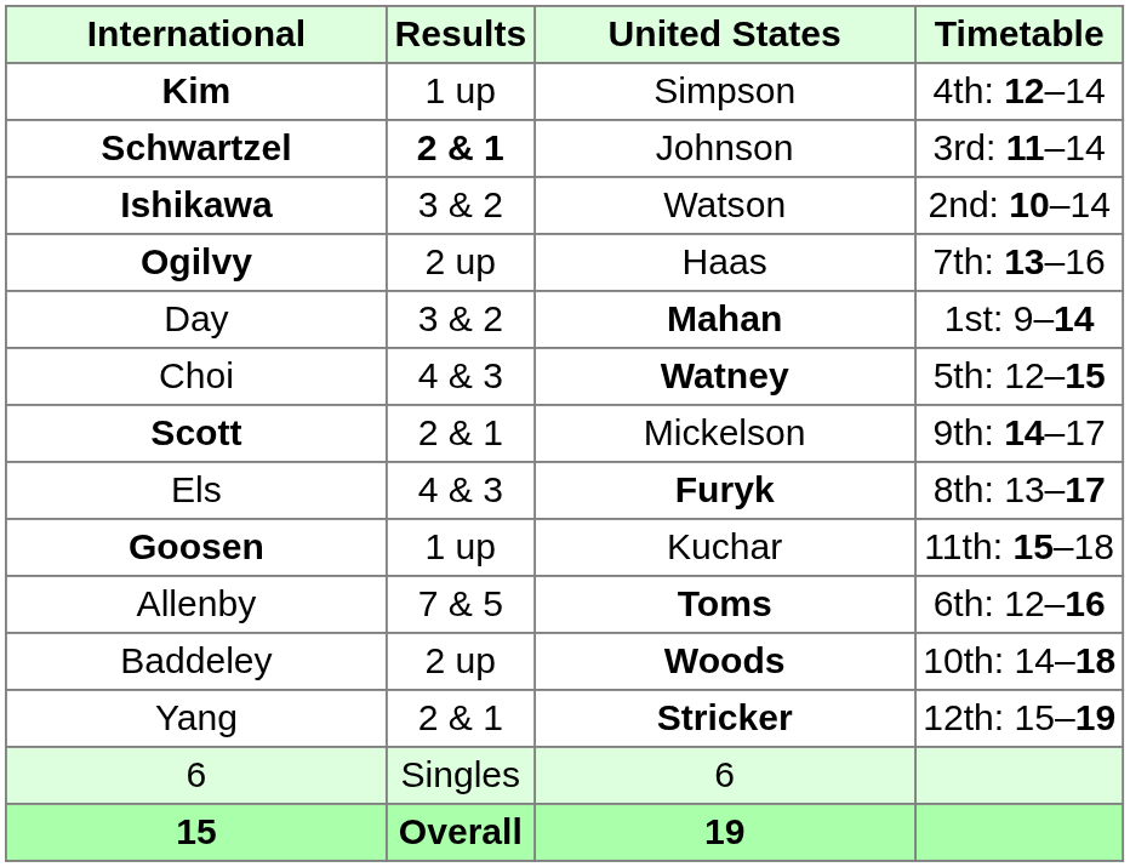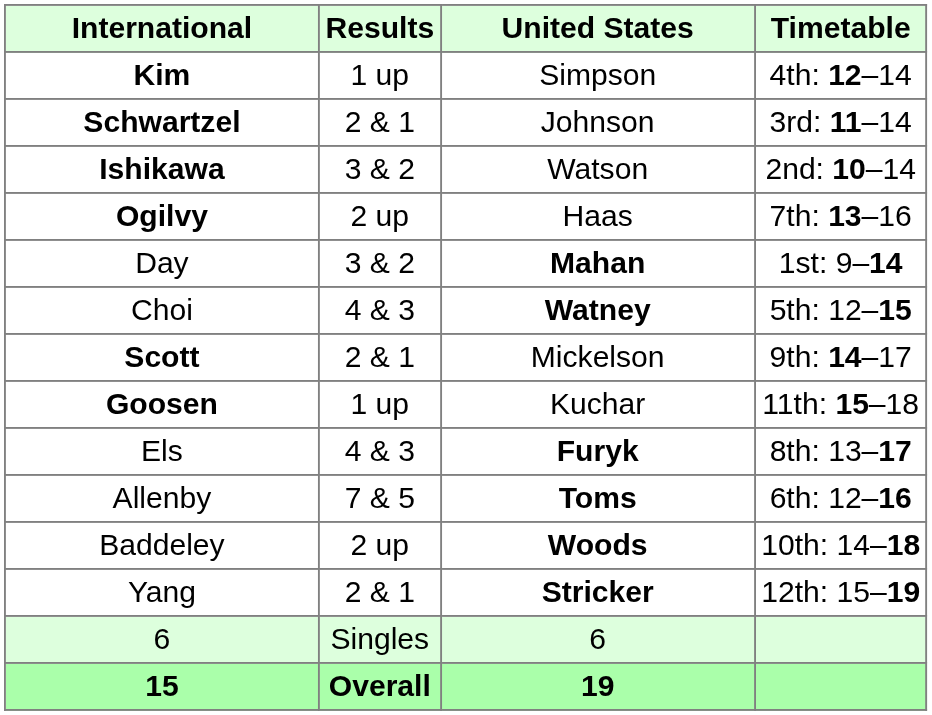Schwartzel | Results: bold -> normal
rows swapped: Goosen <-> Els
